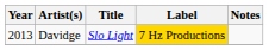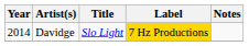Davidge | Year: 2013 -> 2014
